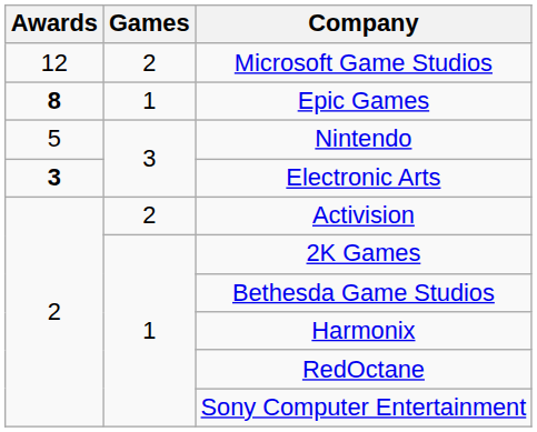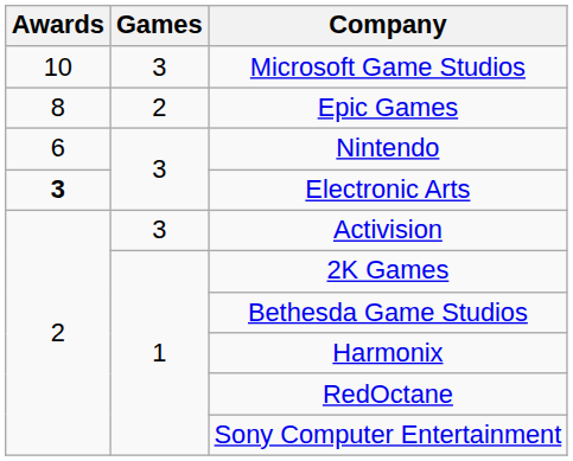Microsoft Game Studios | Awards: 12 -> 10
Microsoft Game Studios | Games: 2 -> 3
Epic Games | Awards: bold -> normal
Epic Games | Games: 1 -> 2
Nintendo | Awards: 5 -> 6
Activision | Games: 2 -> 3
